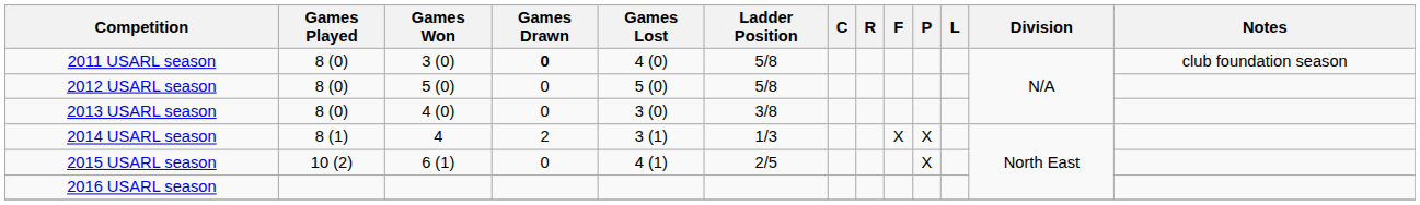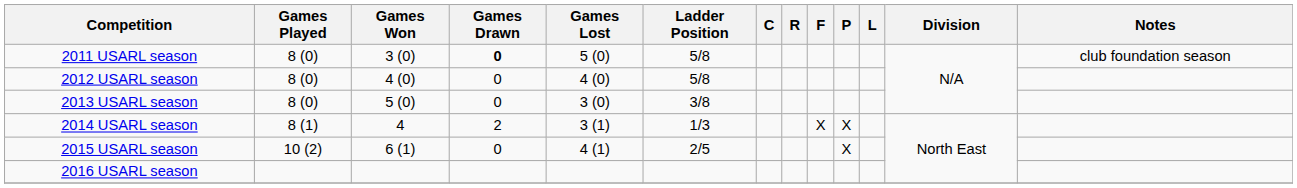2011 USARL season | Games Lost: 4 (0) -> 5 (0)
2012 USARL season | Games Won: 5 (0) -> 4 (0)
2012 USARL season | Games Lost: 5 (0) -> 4 (0)
2013 USARL season | Games Won: 4 (0) -> 5 (0)
